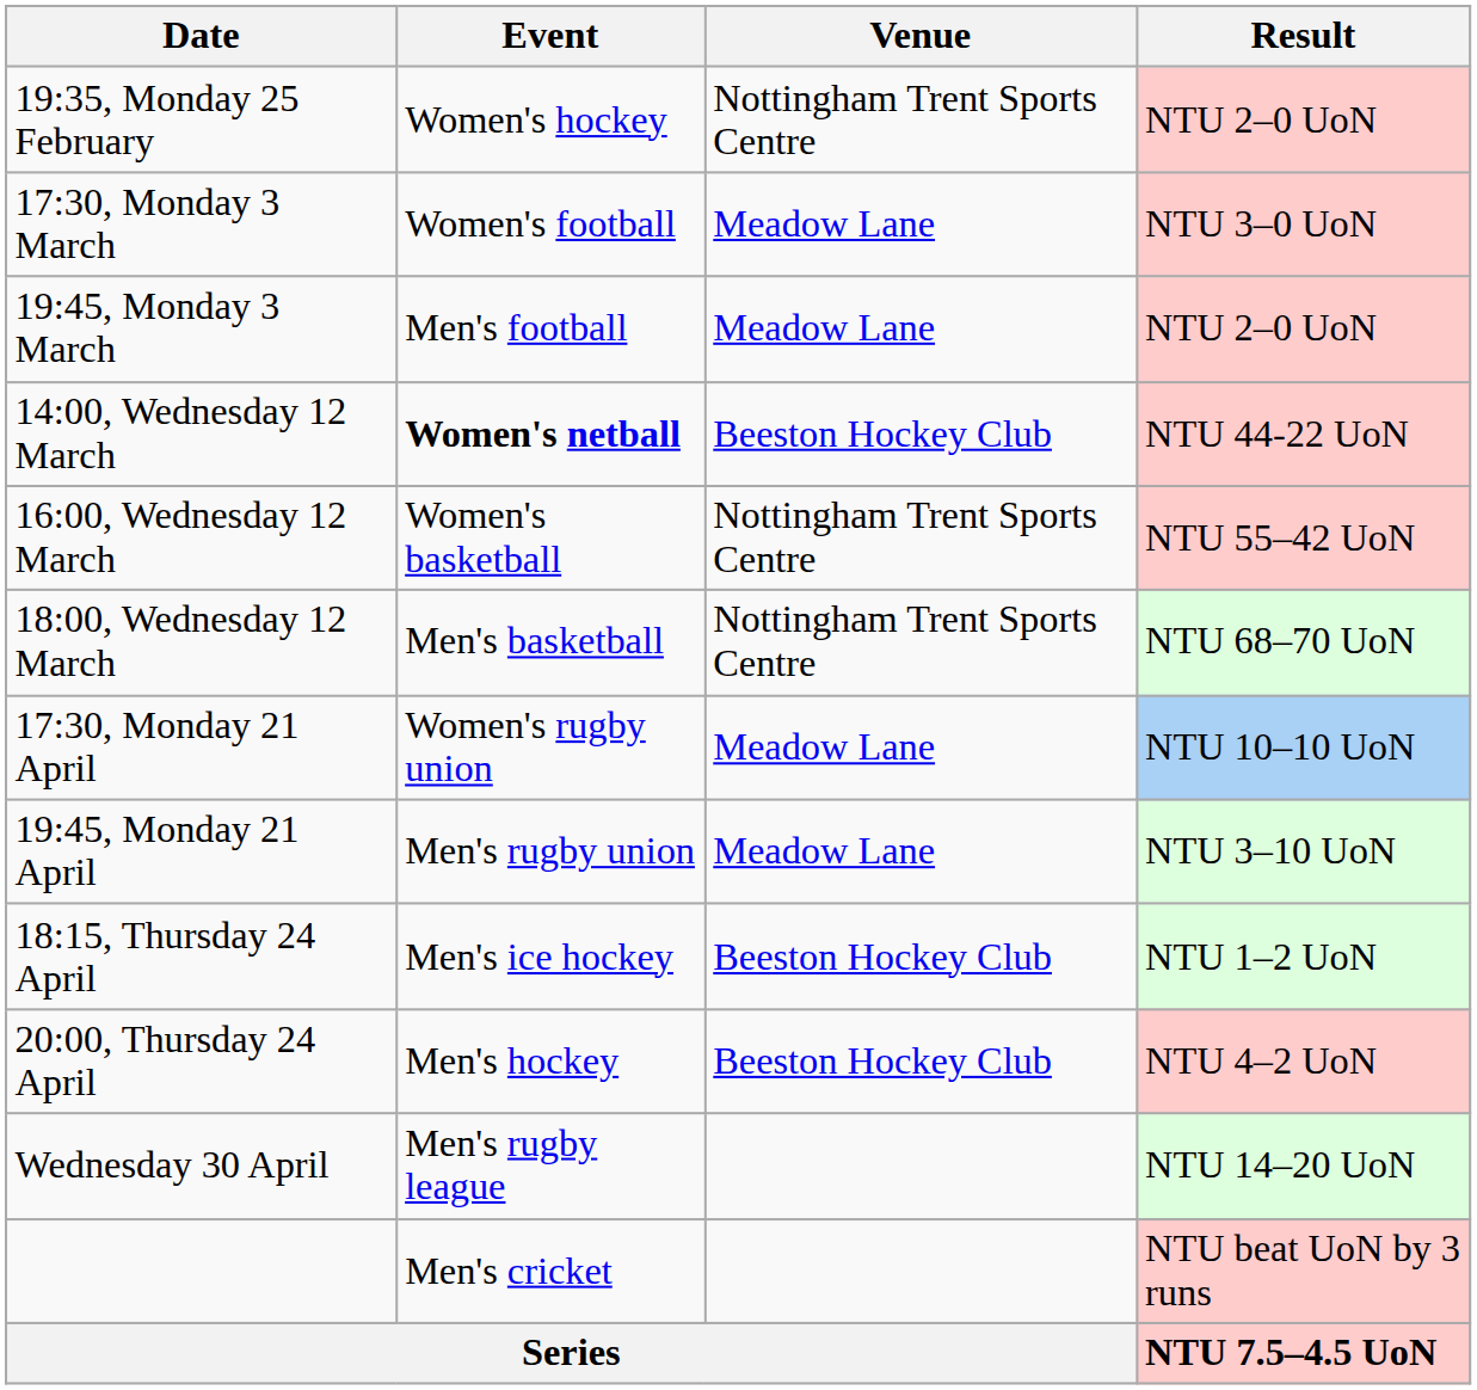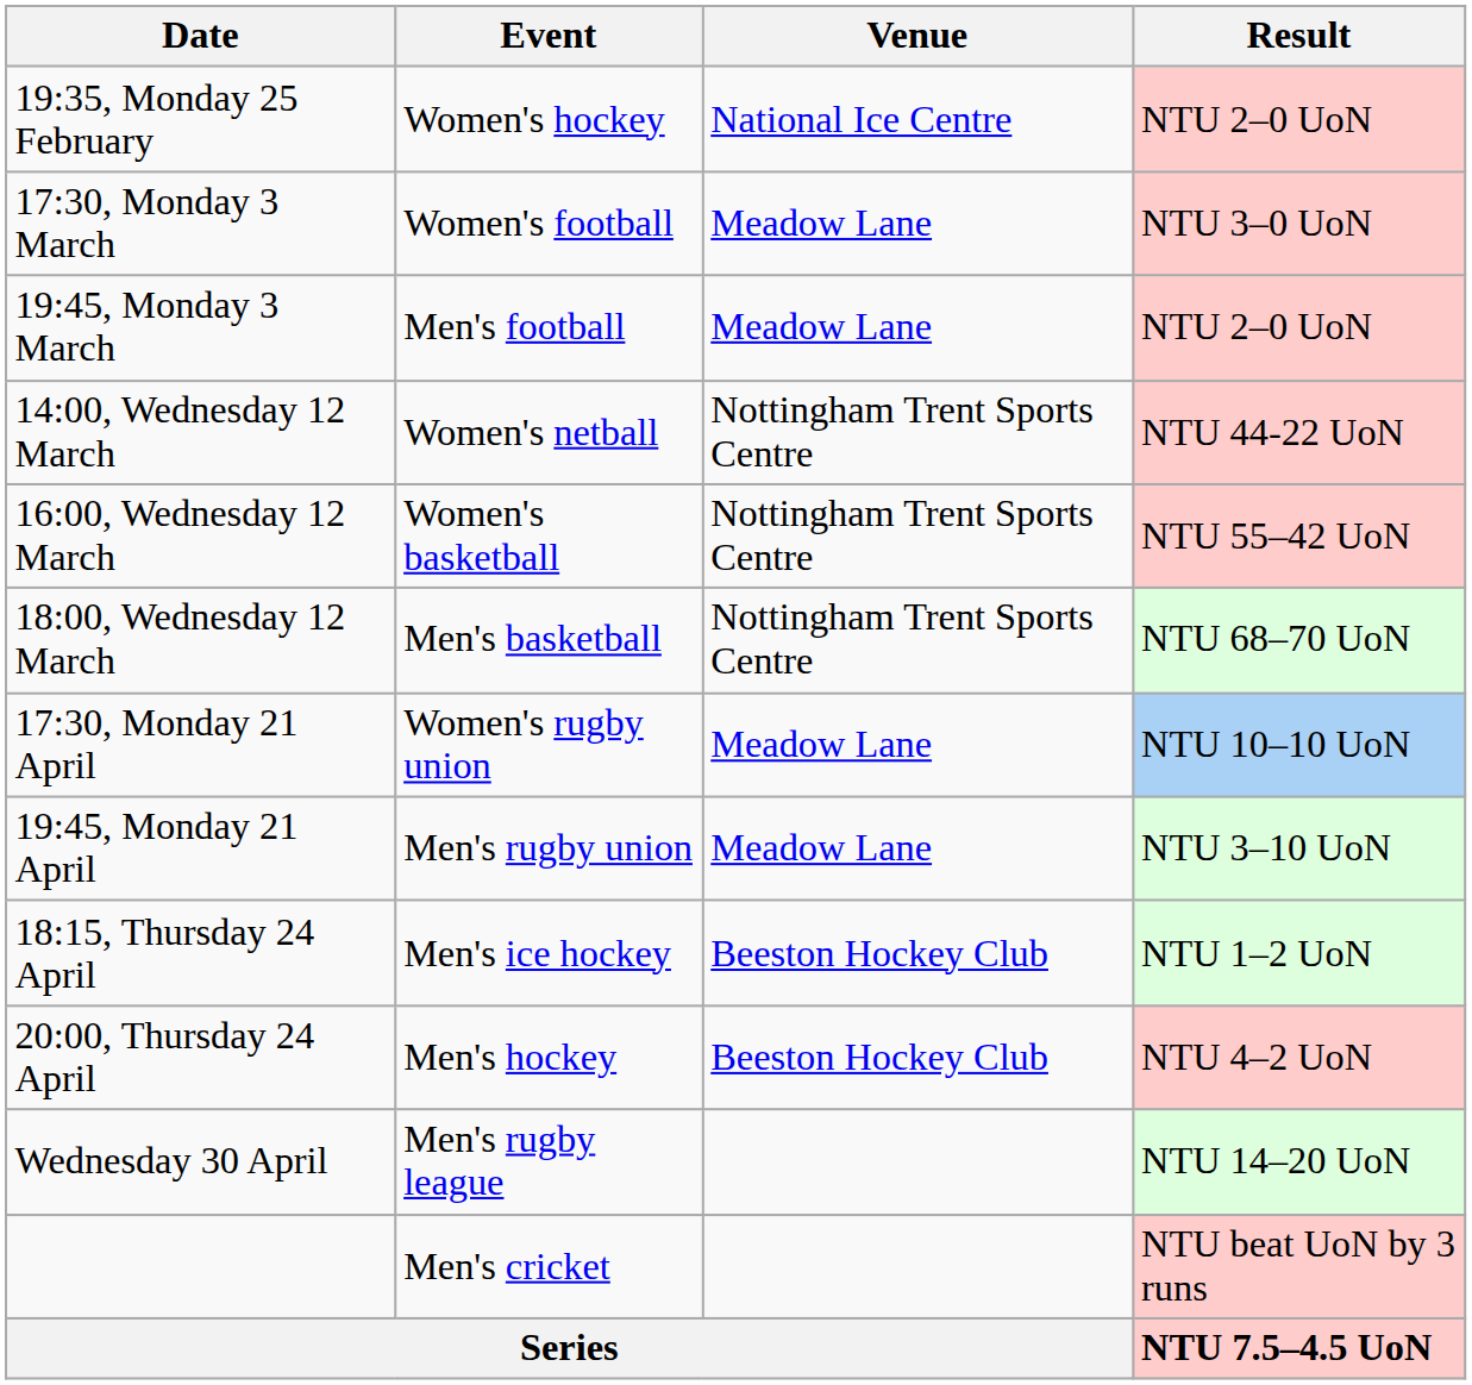19:35, Monday 25 February | Venue: Nottingham Trent Sports Centre -> National Ice Centre
14:00, Wednesday 12 March | Event: bold -> normal
14:00, Wednesday 12 March | Venue: Beeston Hockey Club -> Nottingham Trent Sports Centre
